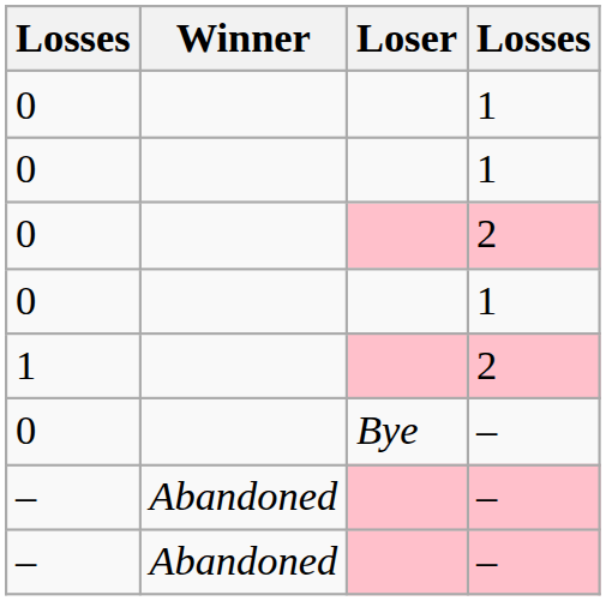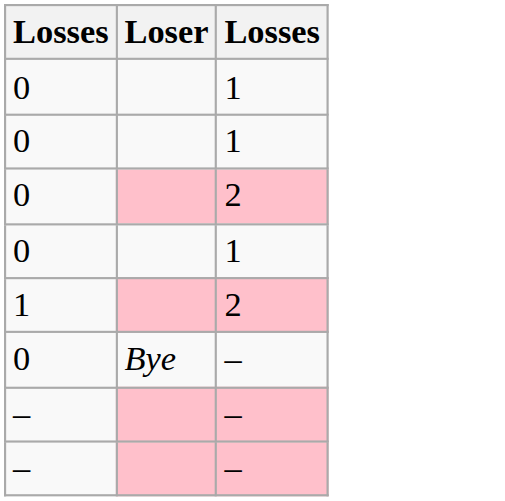- column: Winner | Abandoned | Abandoned
